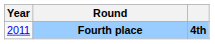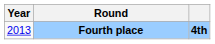Fourth place | Year: 2011 -> 2013
